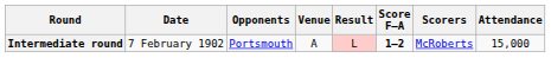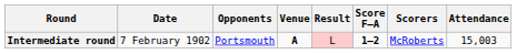Intermediate round | Venue: normal -> bold
Intermediate round | Attendance: 15,000 -> 15,003
